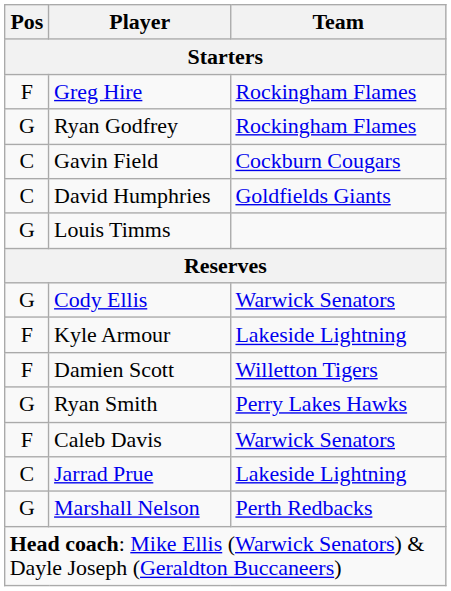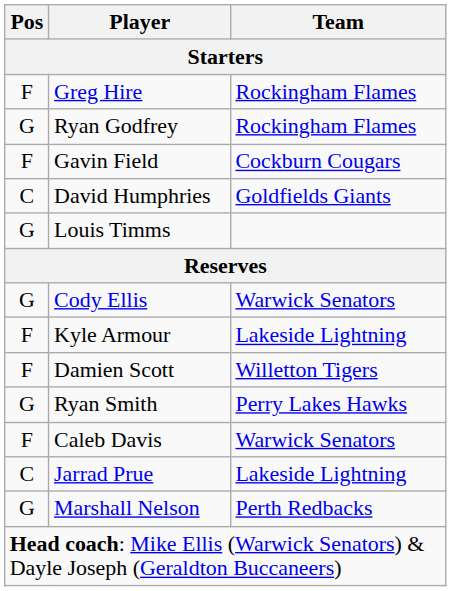Gavin Field | Pos: C -> F
